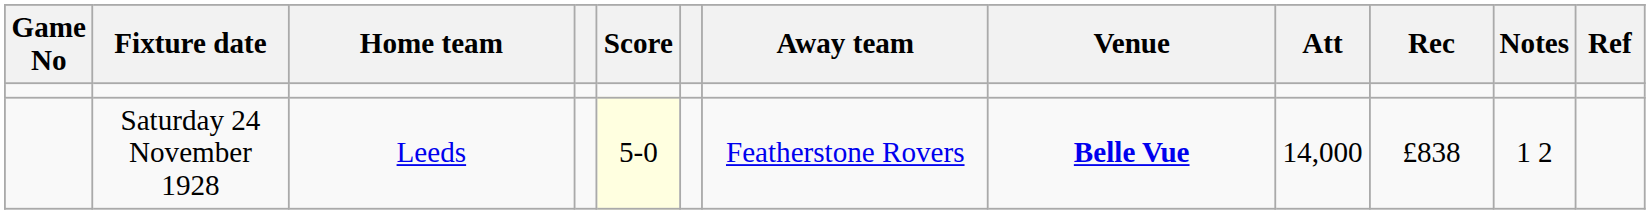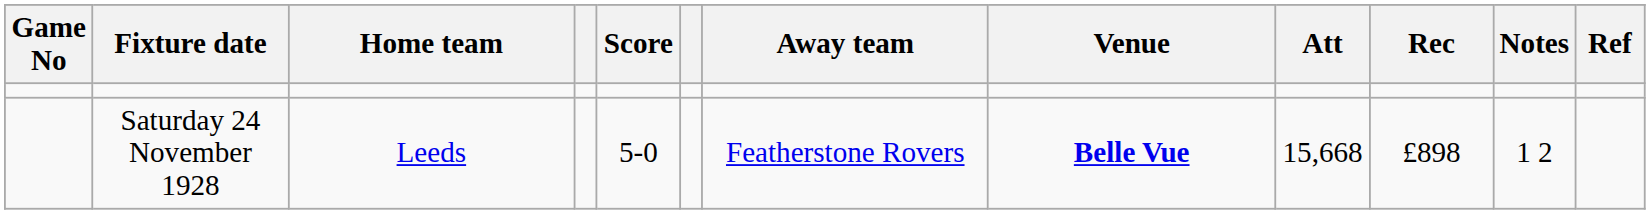Saturday 24 November 1928 | Score: lightyellow background -> no background
Saturday 24 November 1928 | Att: 14,000 -> 15,668
Saturday 24 November 1928 | Rec: £838 -> £898
